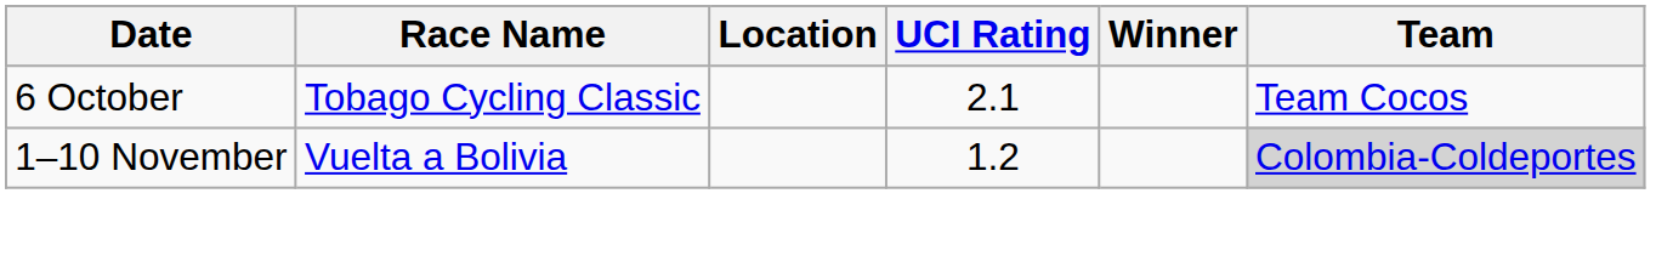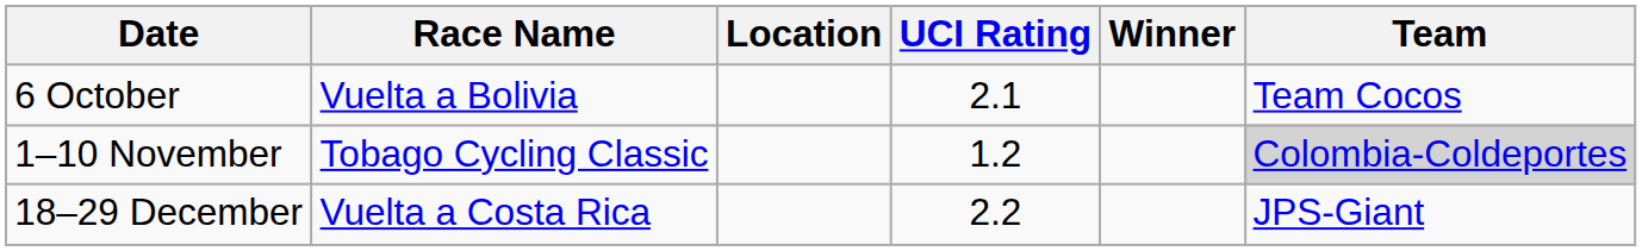6 October | Race Name: Tobago Cycling Classic -> Vuelta a Bolivia
1–10 November | Race Name: Vuelta a Bolivia -> Tobago Cycling Classic
+ row: 18–29 December | Vuelta a Costa Rica | 2.2 | JPS-Giant
